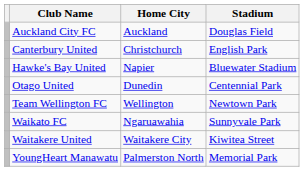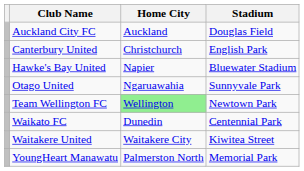Otago United | Home City: Dunedin -> Ngaruawahia
Otago United | Stadium: Centennial Park -> Sunnyvale Park
Team Wellington FC | Home City: no background -> lightgreen background
Waikato FC | Home City: Ngaruawahia -> Dunedin
Waikato FC | Stadium: Sunnyvale Park -> Centennial Park
